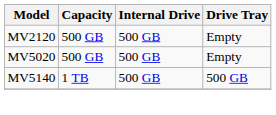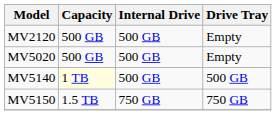MV5140 | Capacity: no background -> lightyellow background
+ row: MV5150 | 1.5 TB | 750 GB | 750 GB
